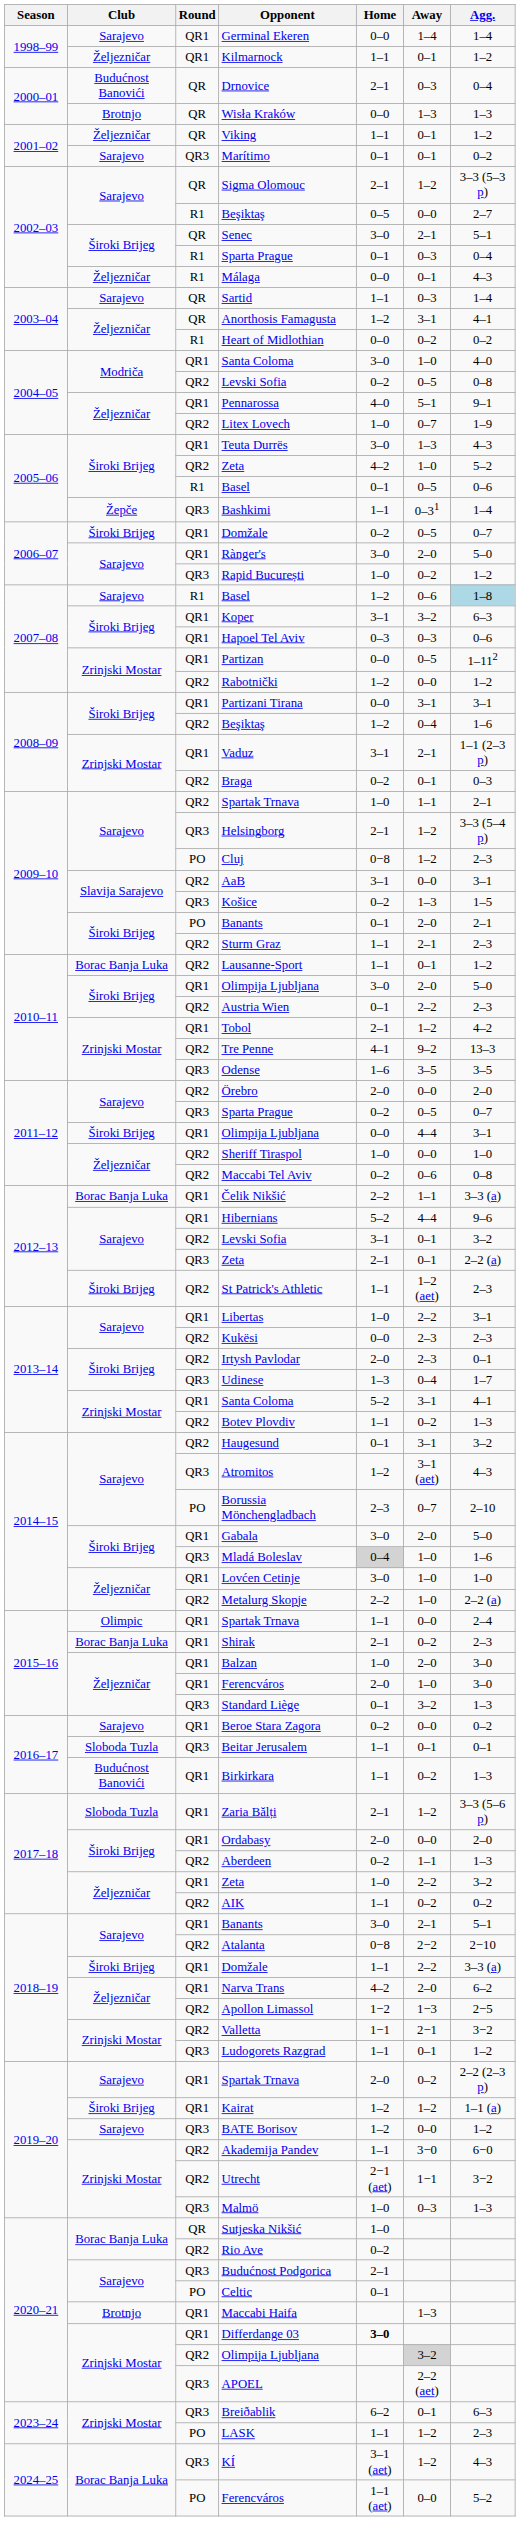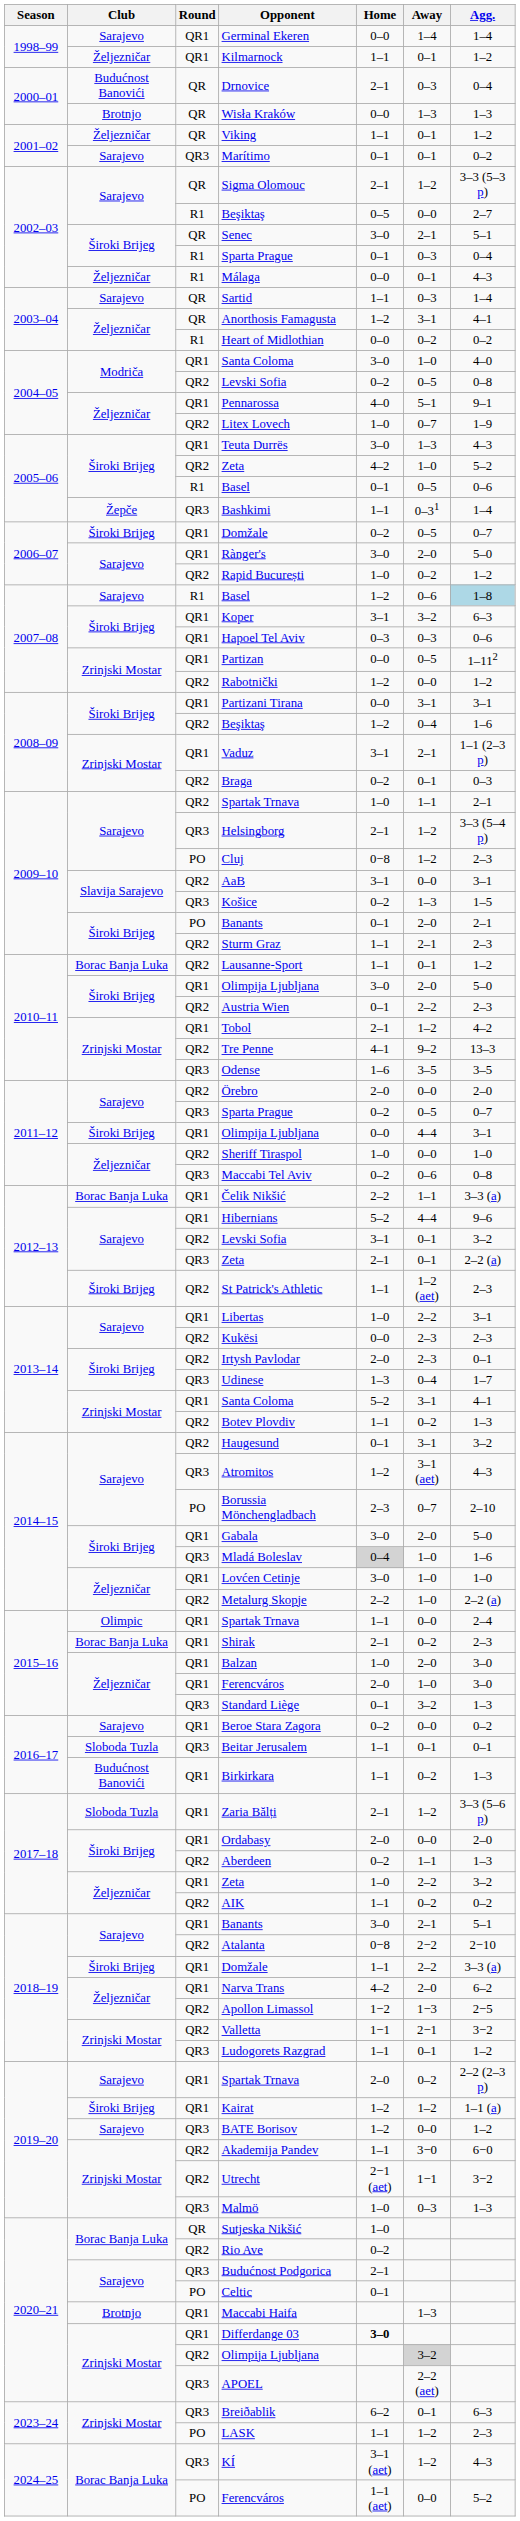Rapid București | Round: QR3 -> QR2
Maccabi Tel Aviv | Round: QR2 -> QR3
